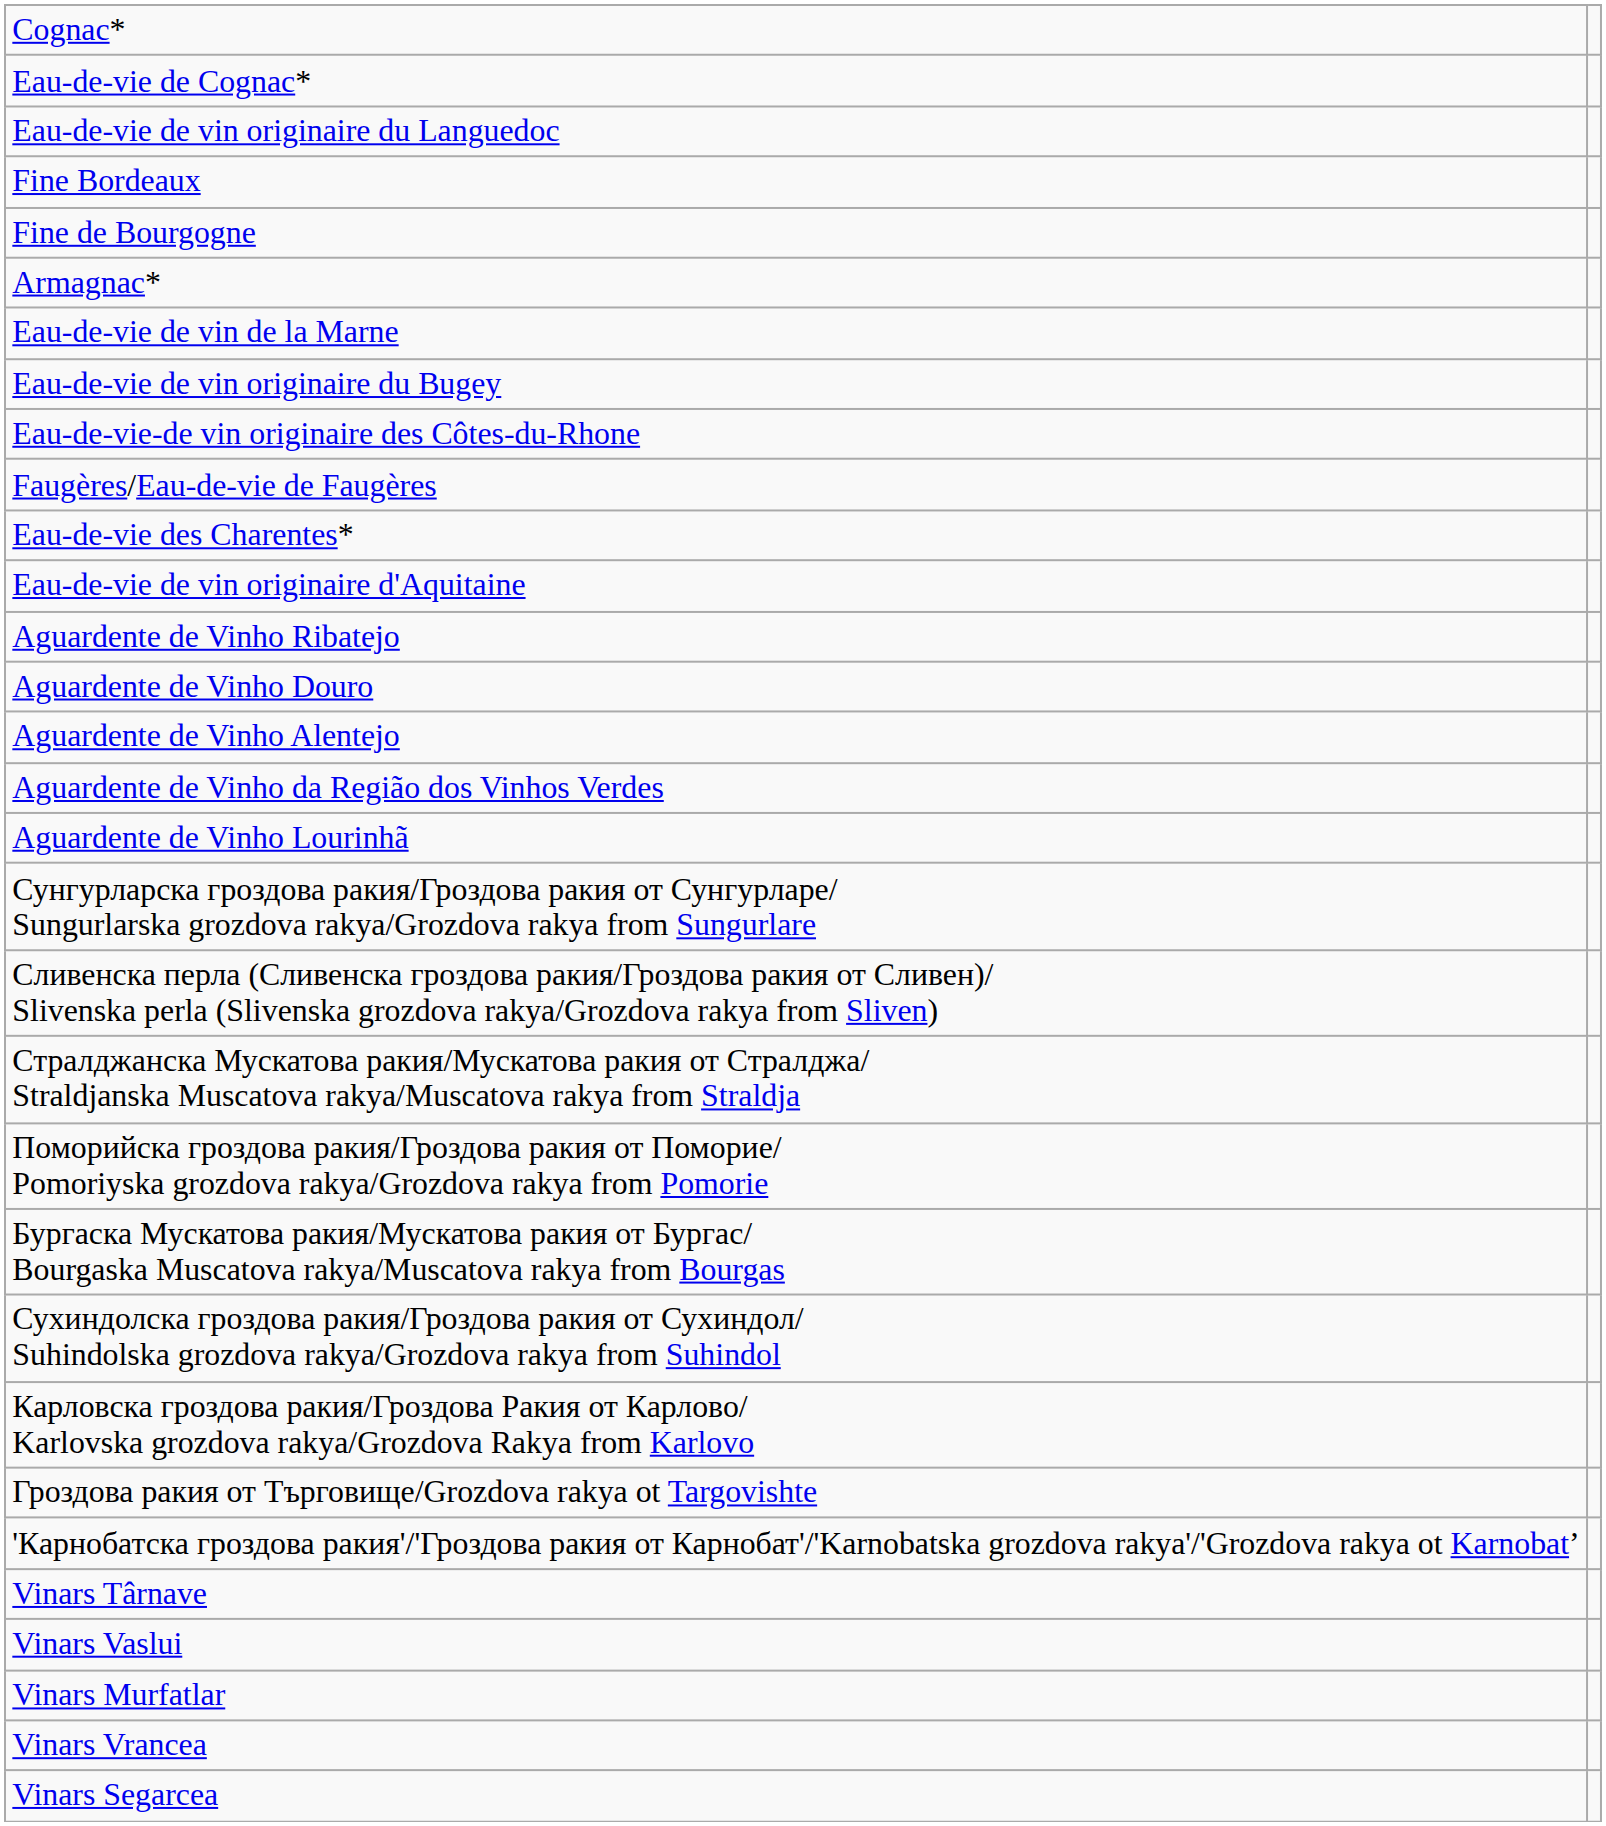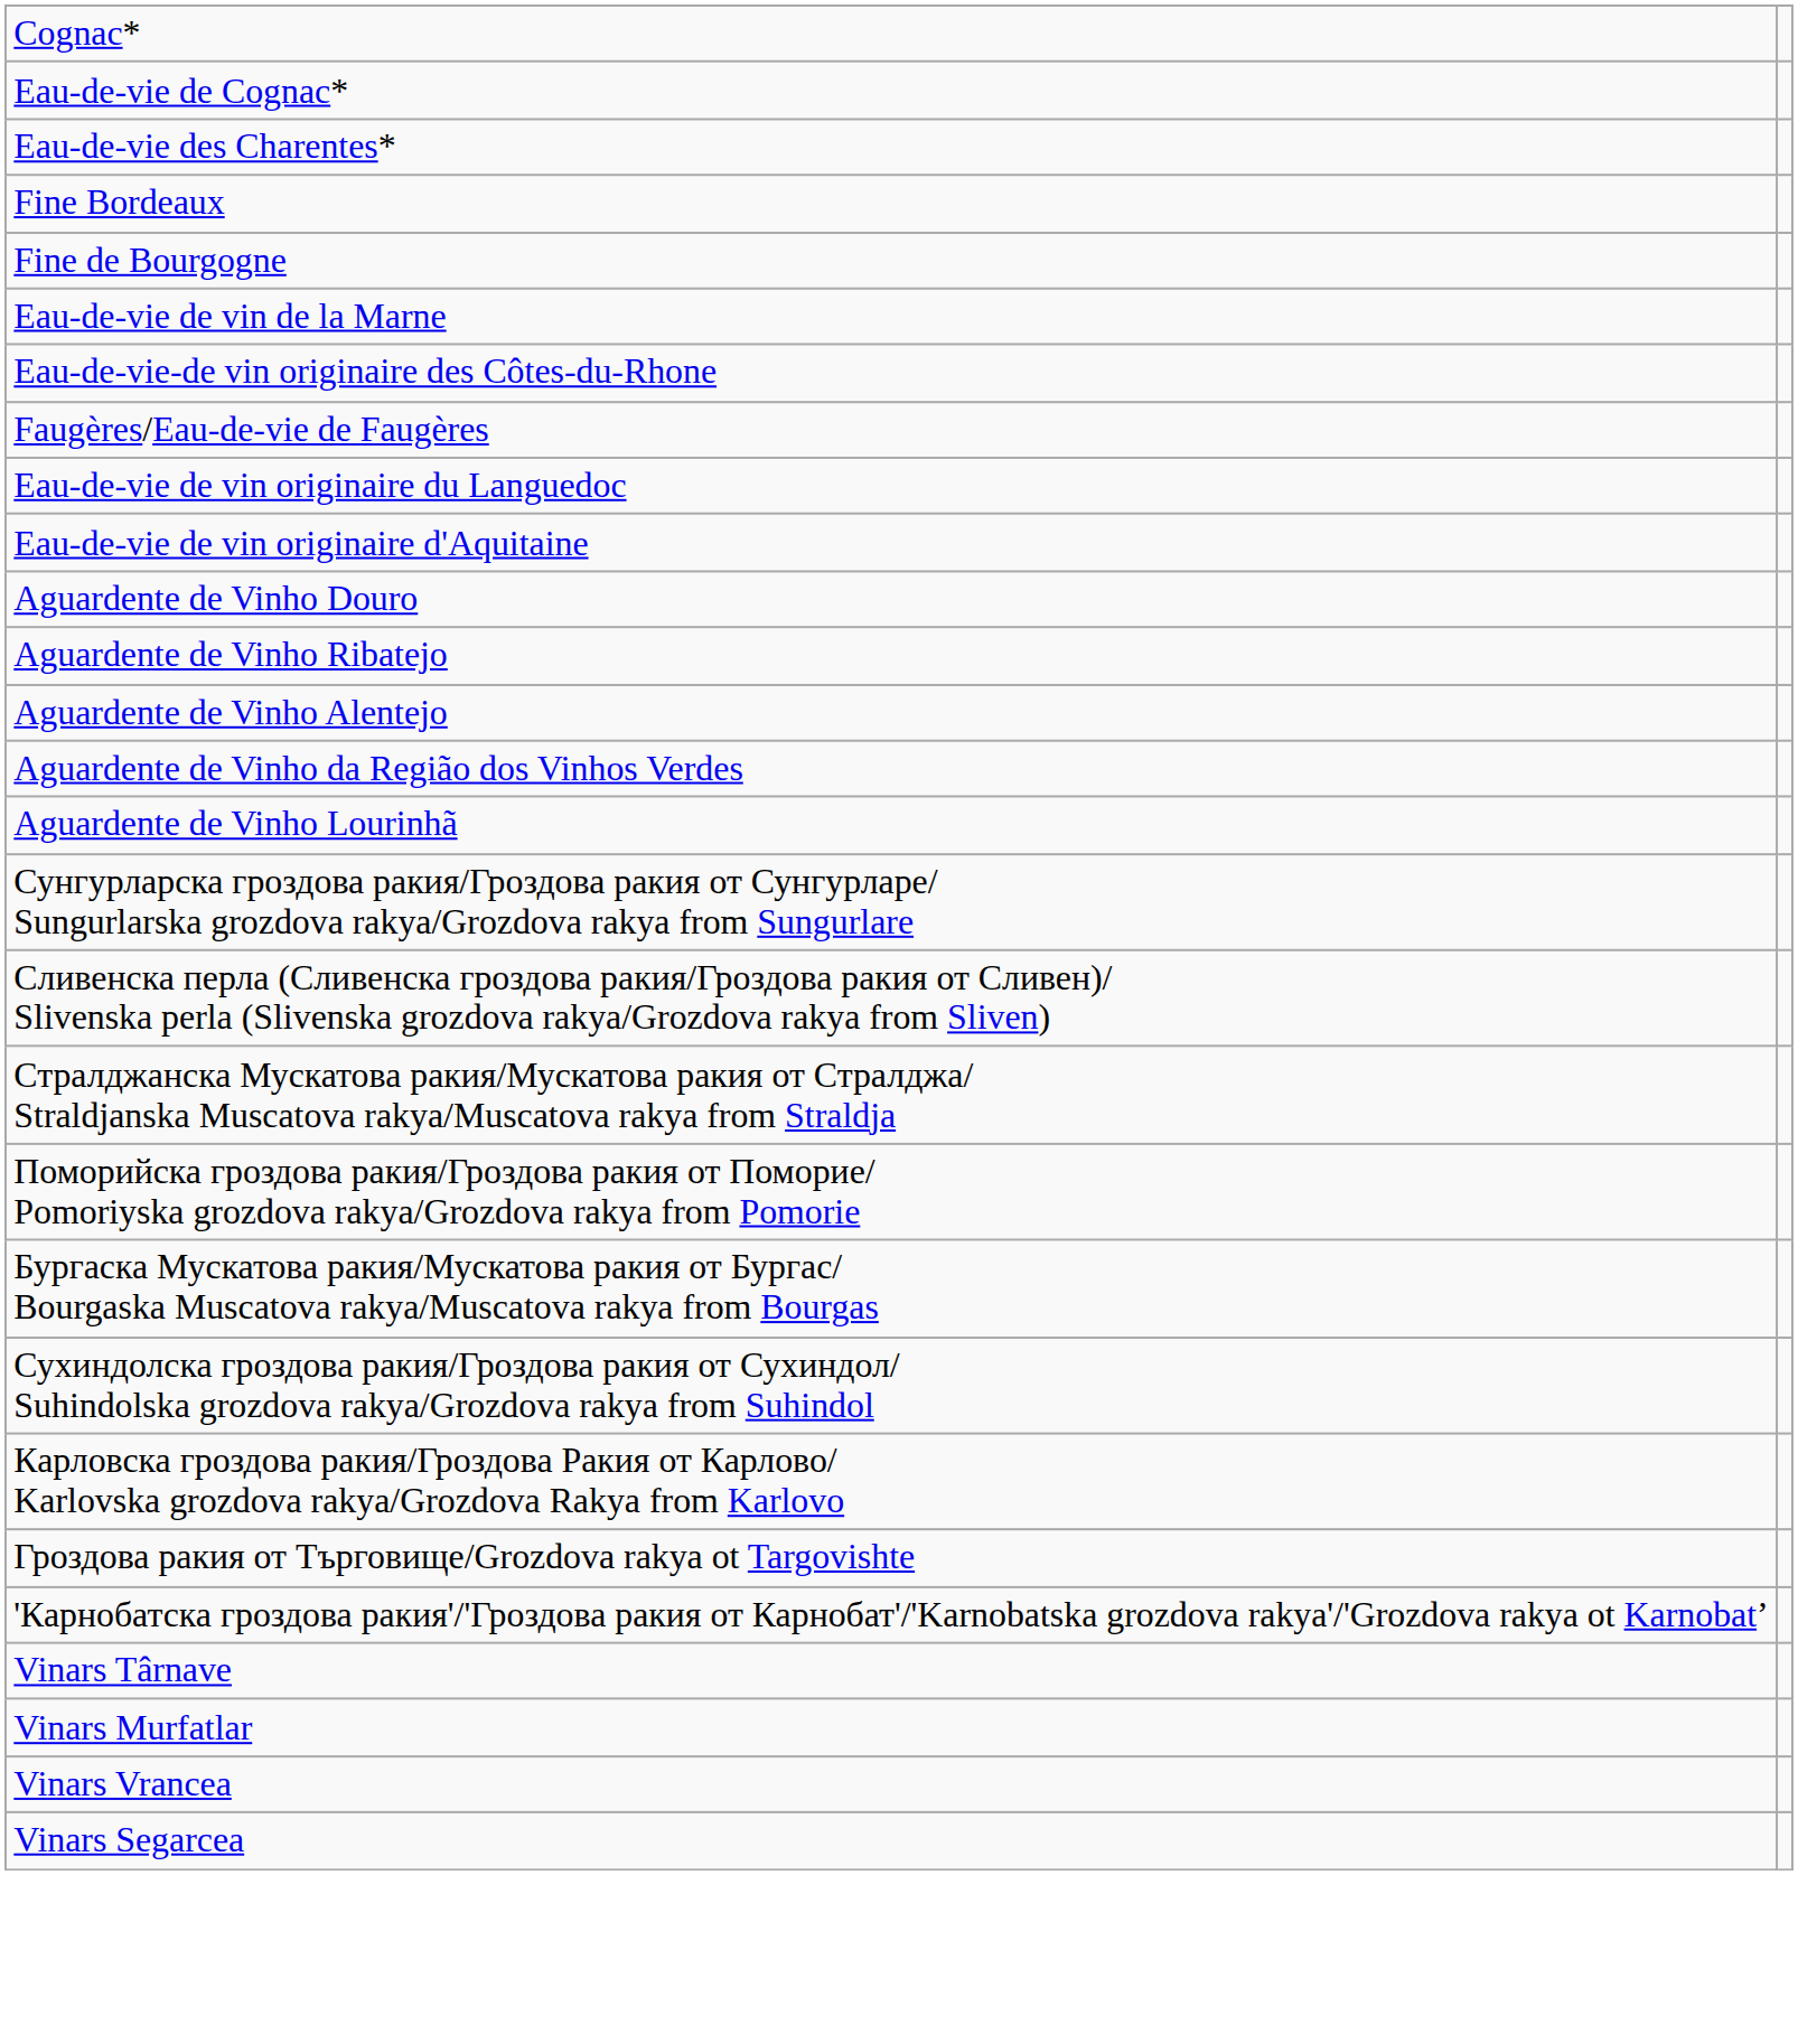rows swapped: Eau-de-vie des Charentes* <-> Eau-de-vie de vin originaire du Languedoc
- row: Armagnac*
- row: Eau-de-vie de vin originaire du Bugey
rows swapped: Aguardente de Vinho Douro <-> Aguardente de Vinho Ribatejo
- row: Vinars Vaslui
